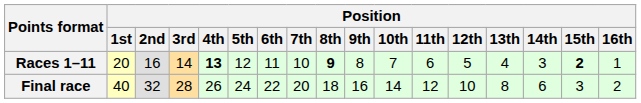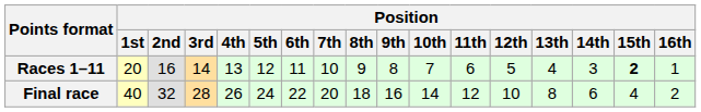Races 1–11 | Position / 4th: bold -> normal
Races 1–11 | Position / 8th: bold -> normal
Final race | Position / 15th: 3 -> 4
